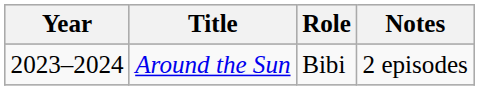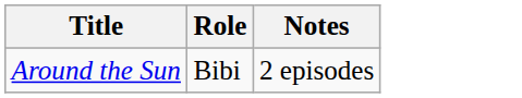- column: Year | 2023–2024
